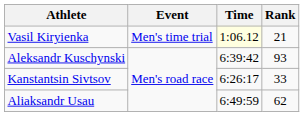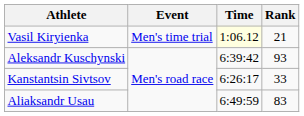Aliaksandr Usau | Rank: 62 -> 83
